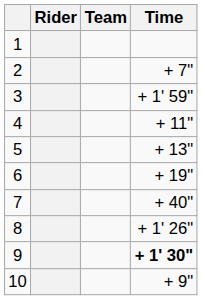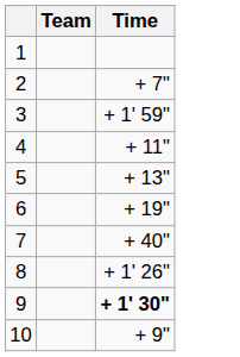- column: Rider
